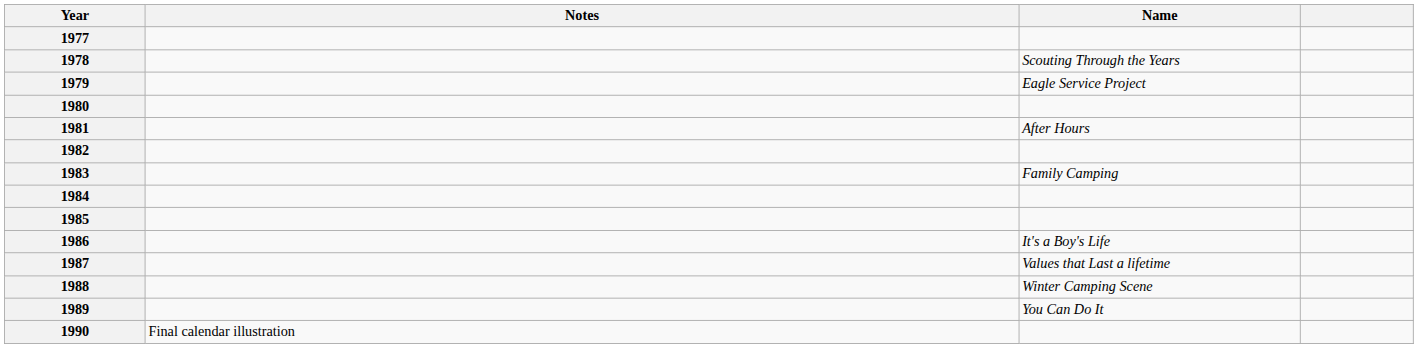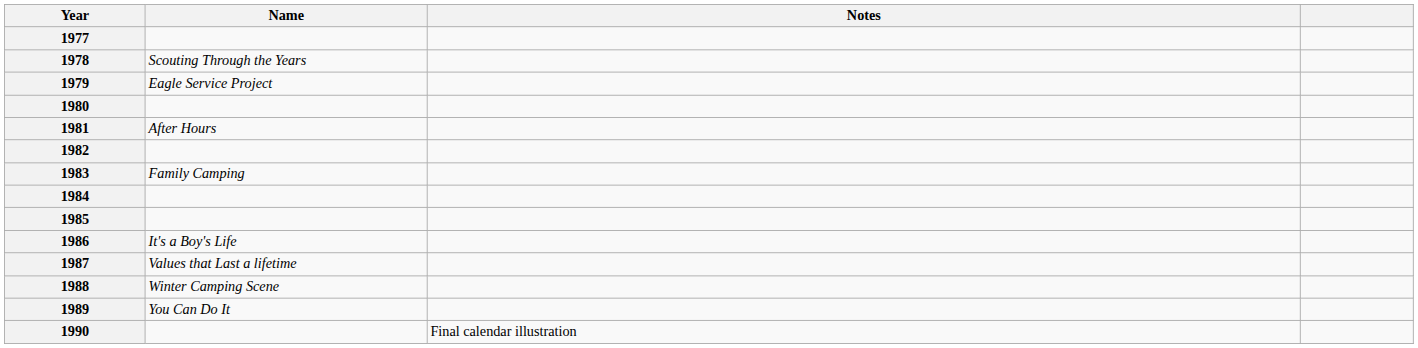columns swapped: Name <-> Notes
